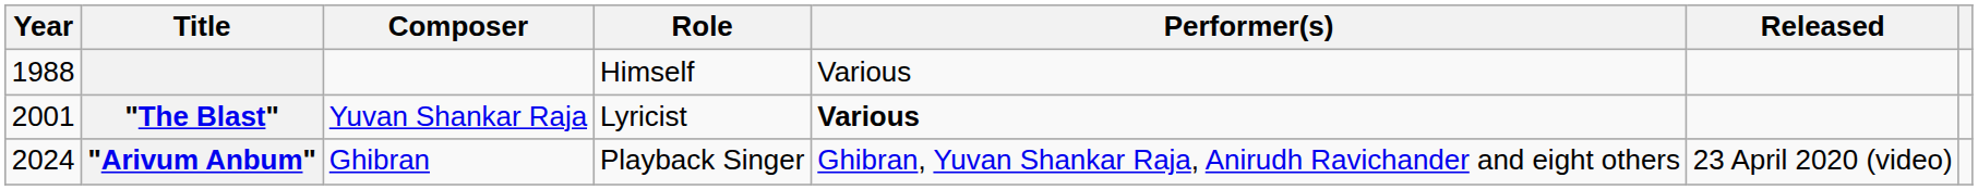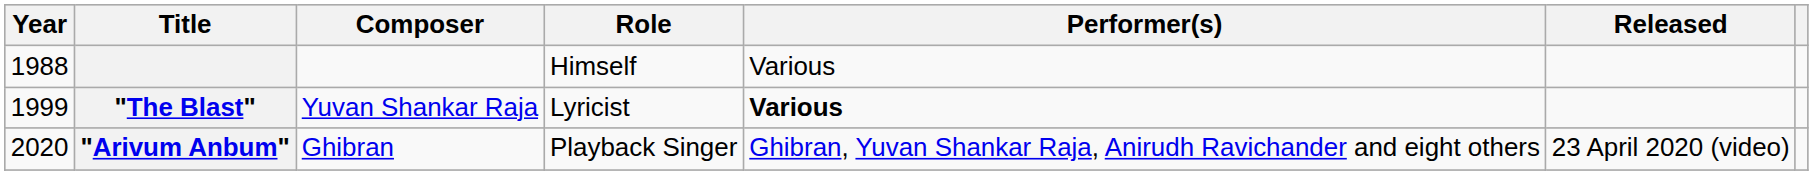"The Blast" | Year: 2001 -> 1999
"Arivum Anbum" | Year: 2024 -> 2020
